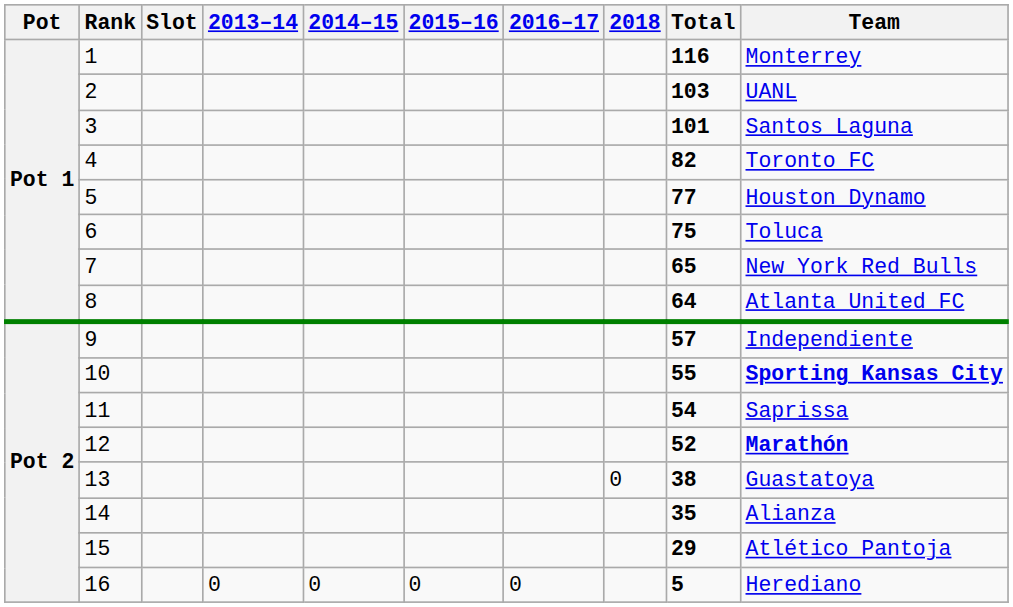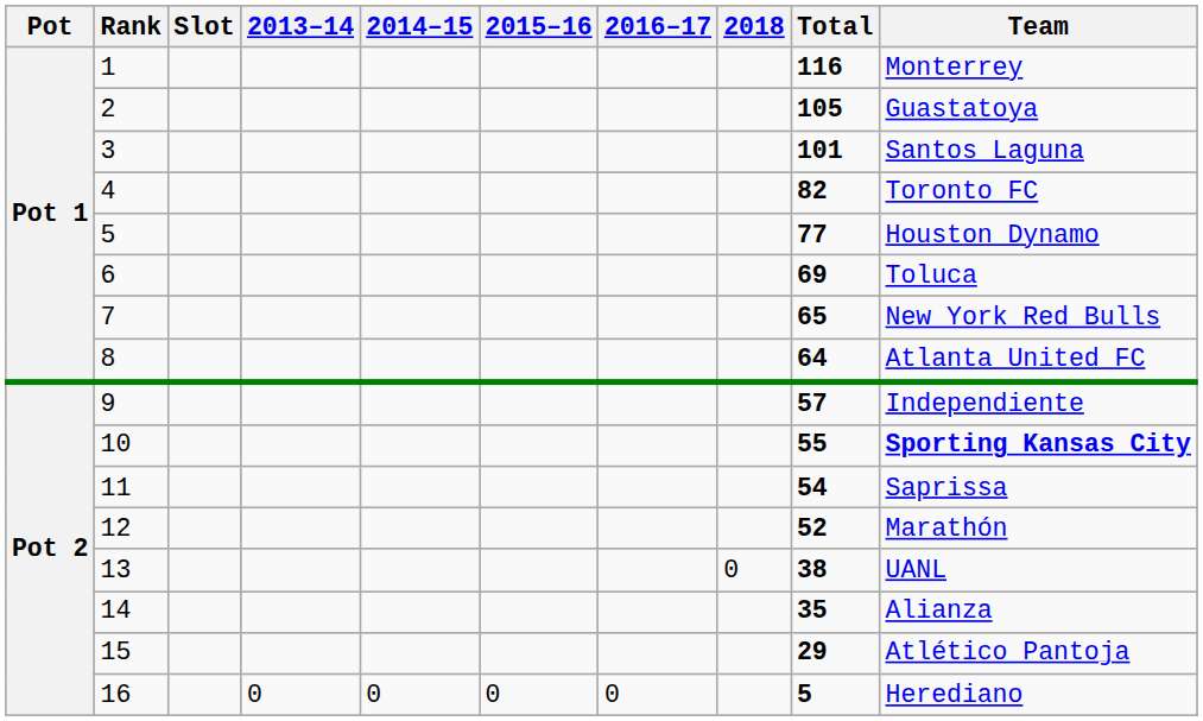2 | Total: 103 -> 105
2 | Team: UANL -> Guastatoya
6 | Total: 75 -> 69
12 | Team: bold -> normal
13 | Team: Guastatoya -> UANL
